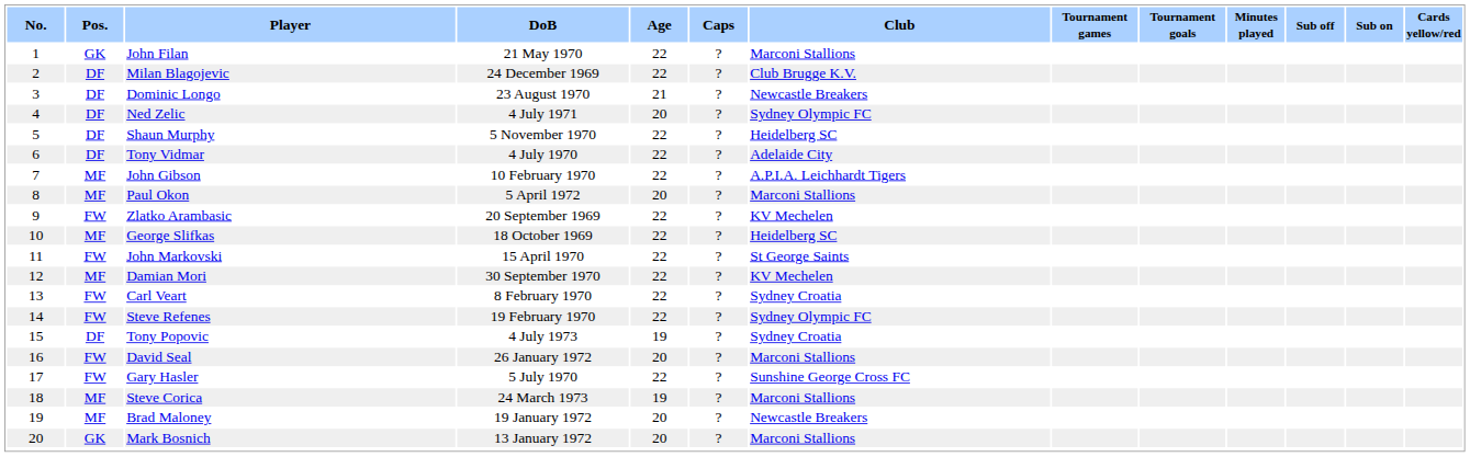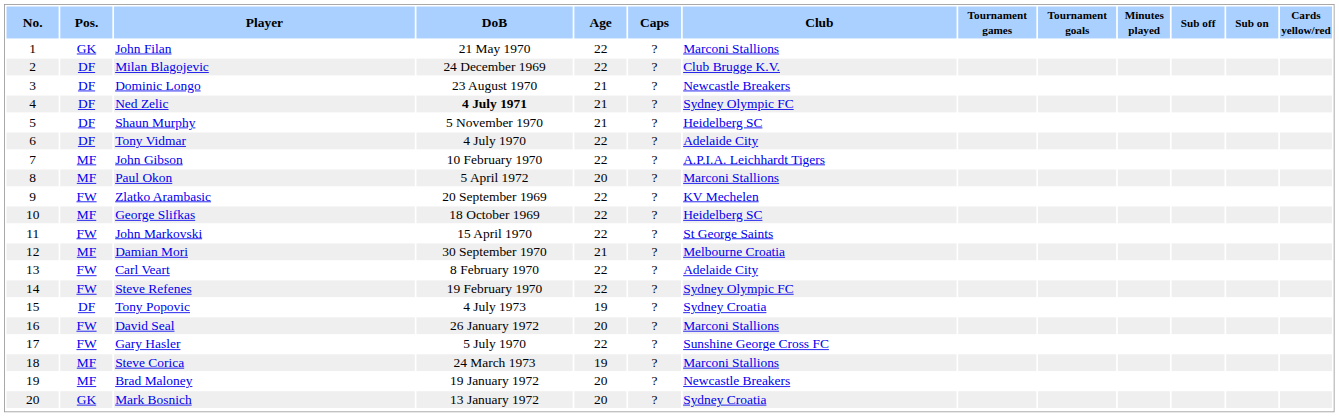Ned Zelic | DoB: normal -> bold
Ned Zelic | Age: 20 -> 21
Shaun Murphy | Age: 22 -> 21
Damian Mori | Age: 22 -> 21
Damian Mori | Club: KV Mechelen -> Melbourne Croatia
Carl Veart | Club: Sydney Croatia -> Adelaide City
Mark Bosnich | Club: Marconi Stallions -> Sydney Croatia
